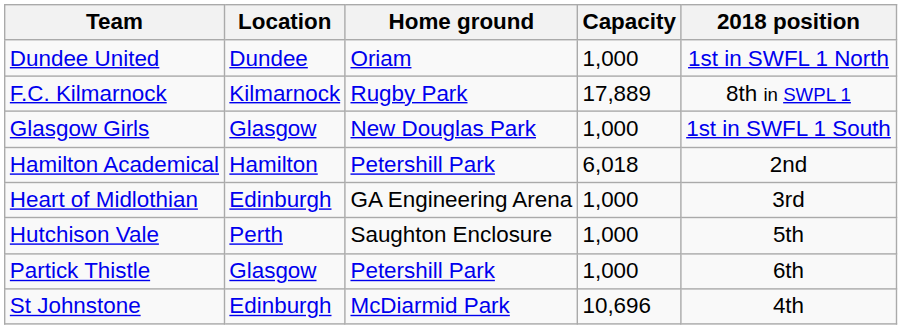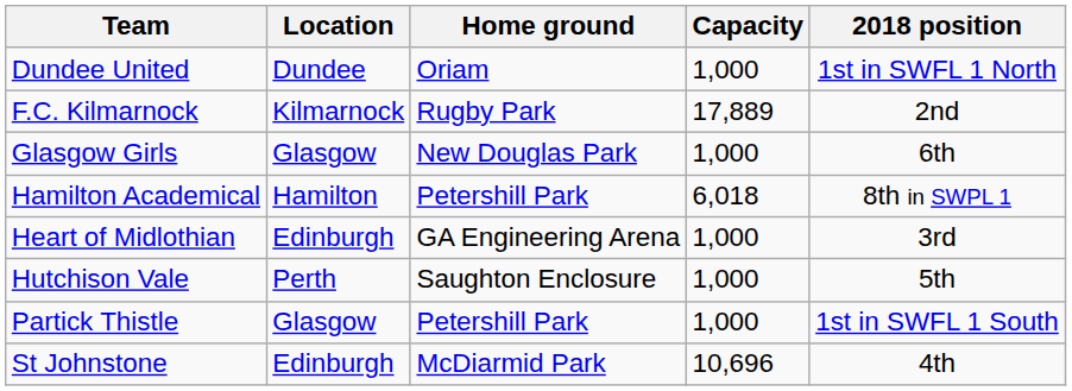F.C. Kilmarnock | 2018 position: 8th in SWPL 1 -> 2nd
Glasgow Girls | 2018 position: 1st in SWFL 1 South -> 6th
Hamilton Academical | 2018 position: 2nd -> 8th in SWPL 1
Partick Thistle | 2018 position: 6th -> 1st in SWFL 1 South
